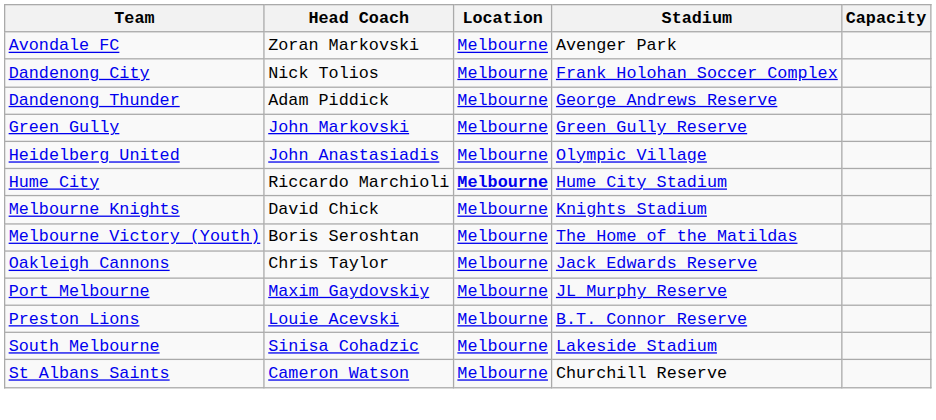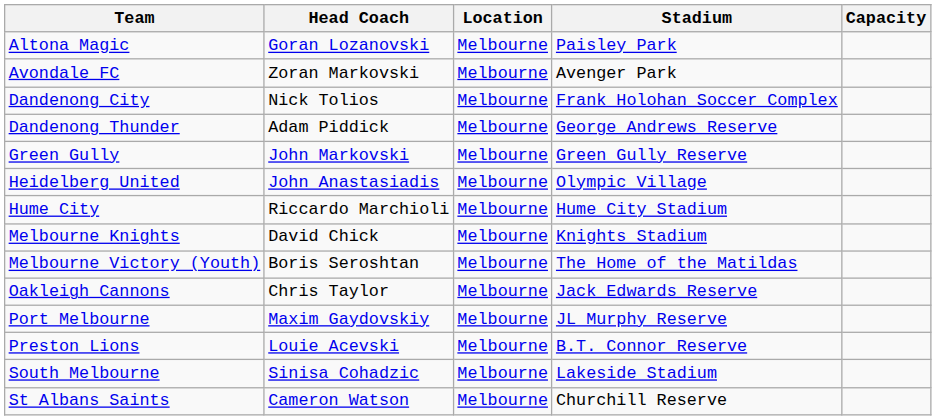+ row: Altona Magic | Goran Lozanovski | Melbourne | Paisley Park
Hume City | Location: bold -> normal
